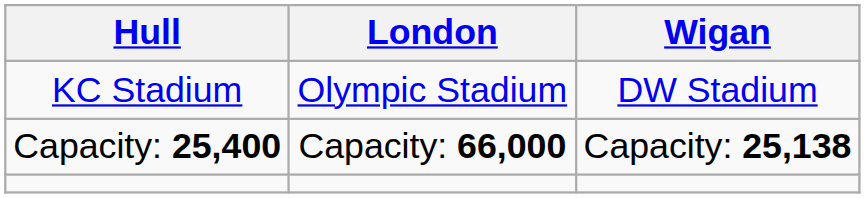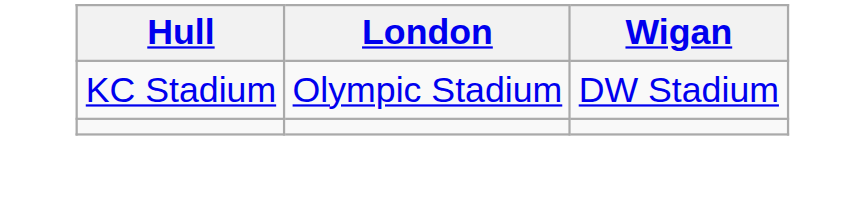- row: Capacity: 25,400 | Capacity: 66,000 | Capacity: 25,138
